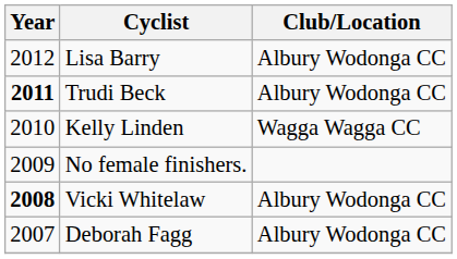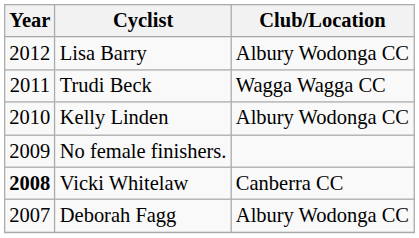Trudi Beck | Year: bold -> normal
Trudi Beck | Club/Location: Albury Wodonga CC -> Wagga Wagga CC
Kelly Linden | Club/Location: Wagga Wagga CC -> Albury Wodonga CC
Vicki Whitelaw | Club/Location: Albury Wodonga CC -> Canberra CC
